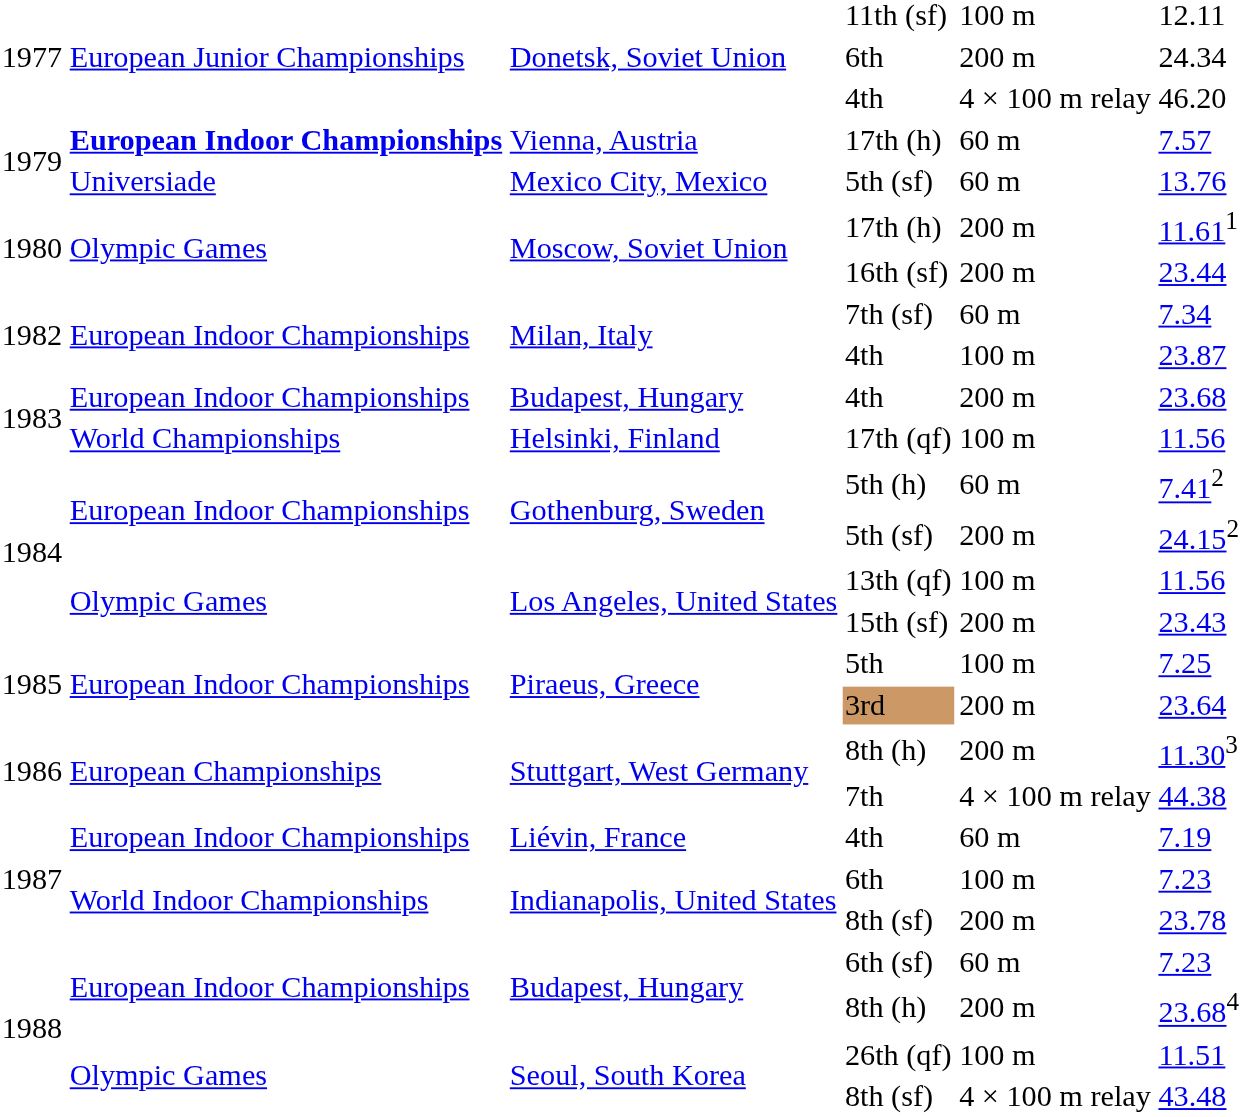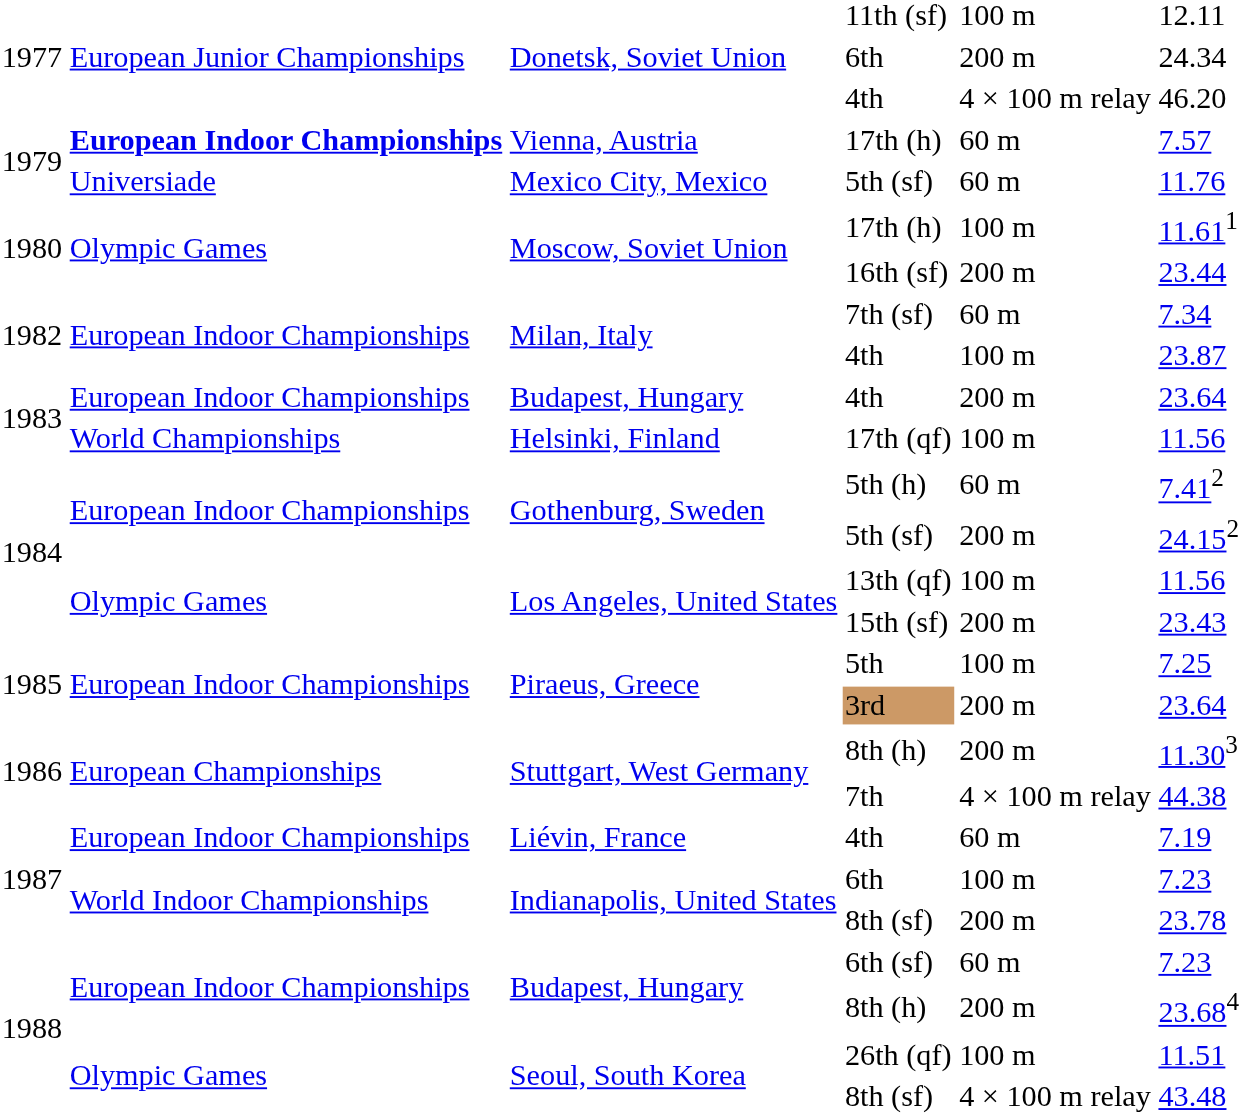Mexico City, Mexico / 5th (sf) | column 6: 13.76 -> 11.76
Moscow, Soviet Union / 17th (h) | column 5: 200 m -> 100 m
Budapest, Hungary / 4th | column 6: 23.68 -> 23.64
